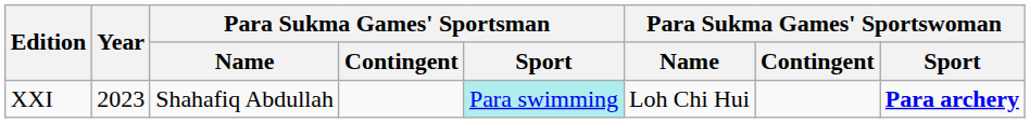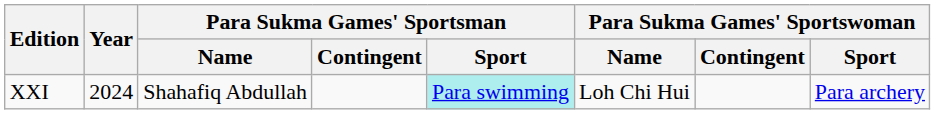XXI | Year: 2023 -> 2024
XXI | Para Sukma Games' Sportswoman / Sport: bold -> normal
